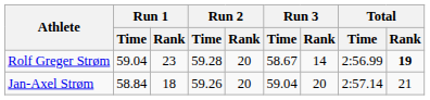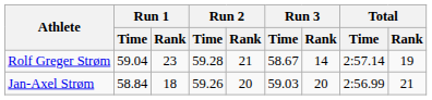Rolf Greger Strøm | Run 2 / Rank: 20 -> 21
Rolf Greger Strøm | Total / Time: 2:56.99 -> 2:57.14
Rolf Greger Strøm | Total / Rank: bold -> normal
Jan-Axel Strøm | Run 3 / Time: 59.04 -> 59.03
Jan-Axel Strøm | Total / Time: 2:57.14 -> 2:56.99
